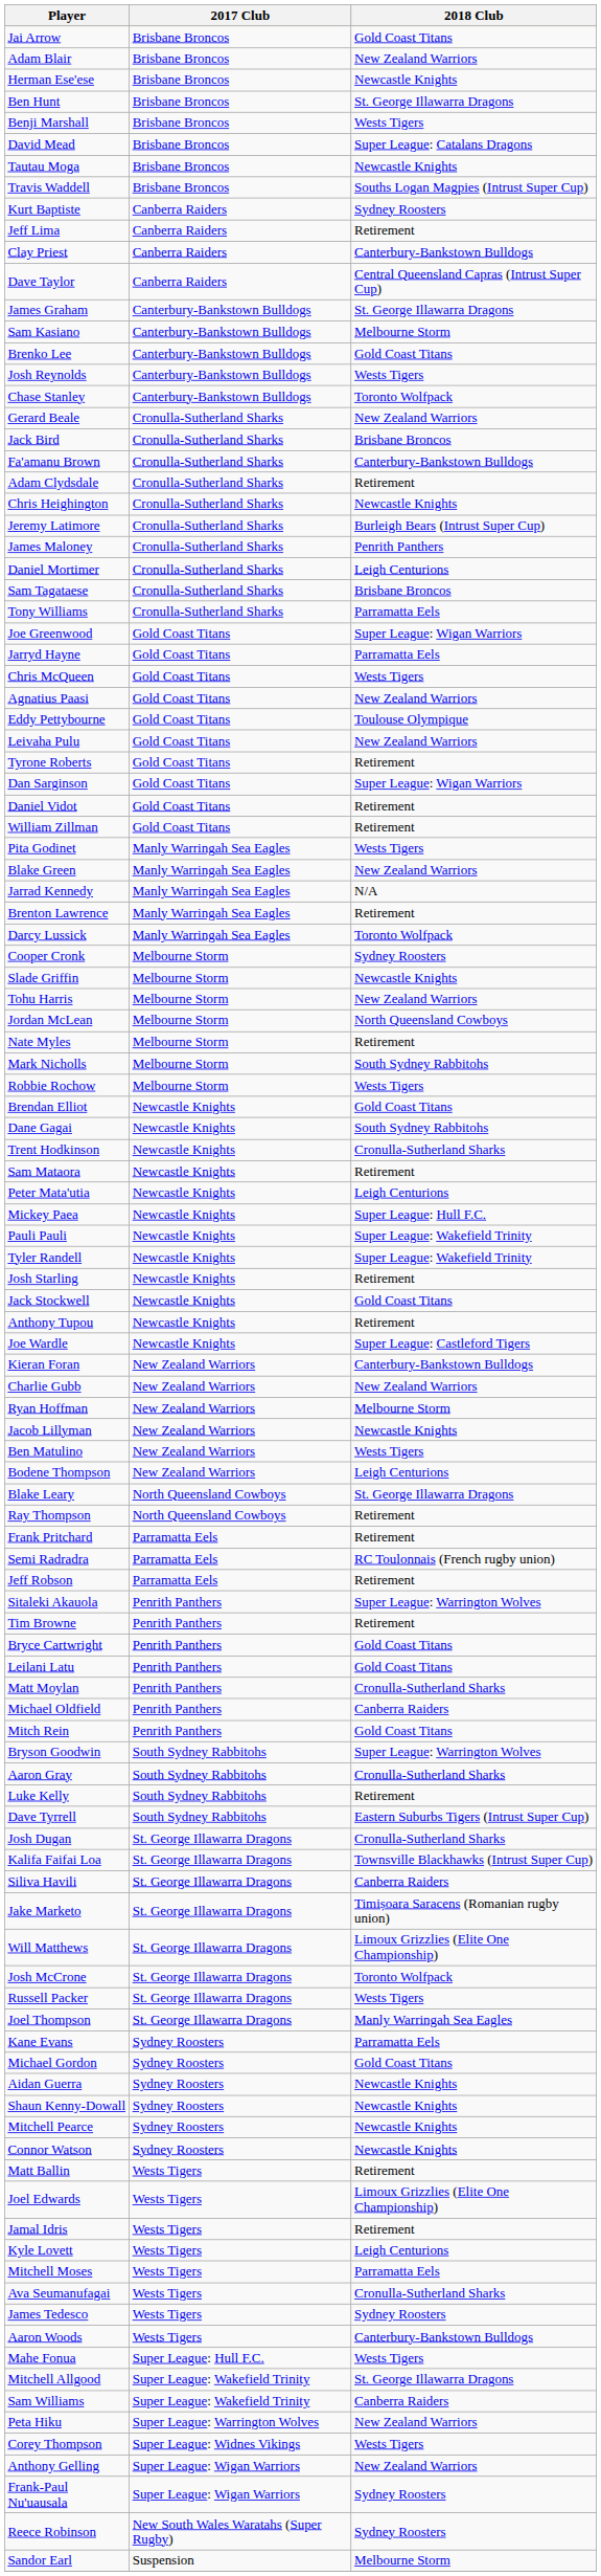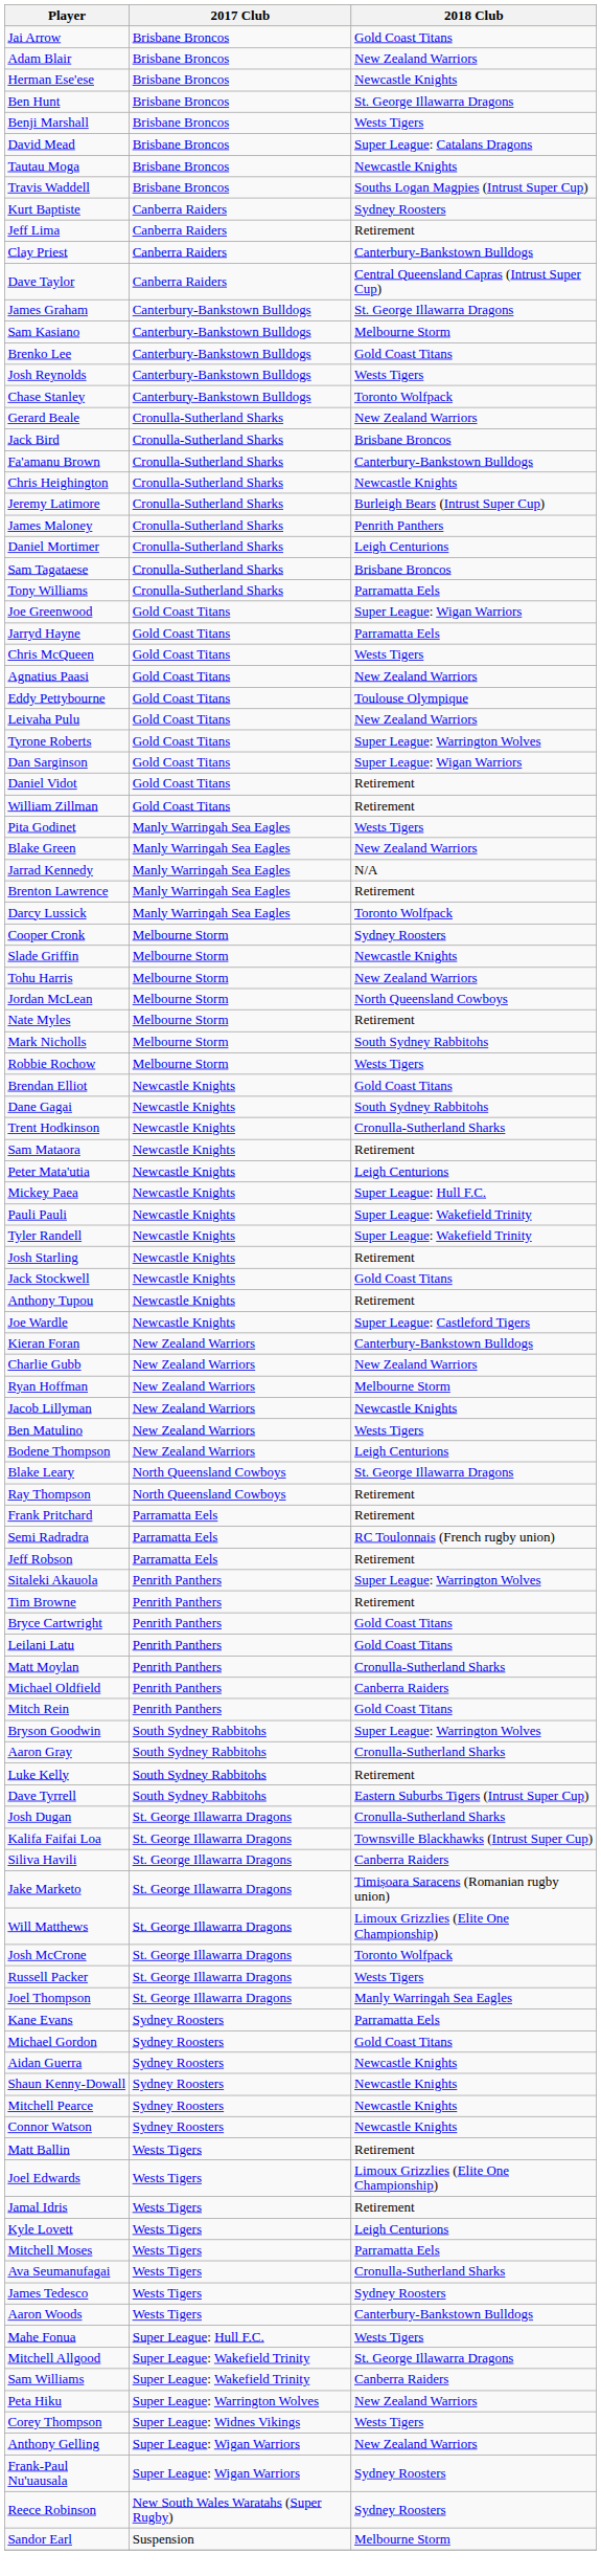- row: Adam Clydsdale | Cronulla-Sutherland Sharks | Retirement
Tyrone Roberts | 2018 Club: Retirement -> Super League: Warrington Wolves
